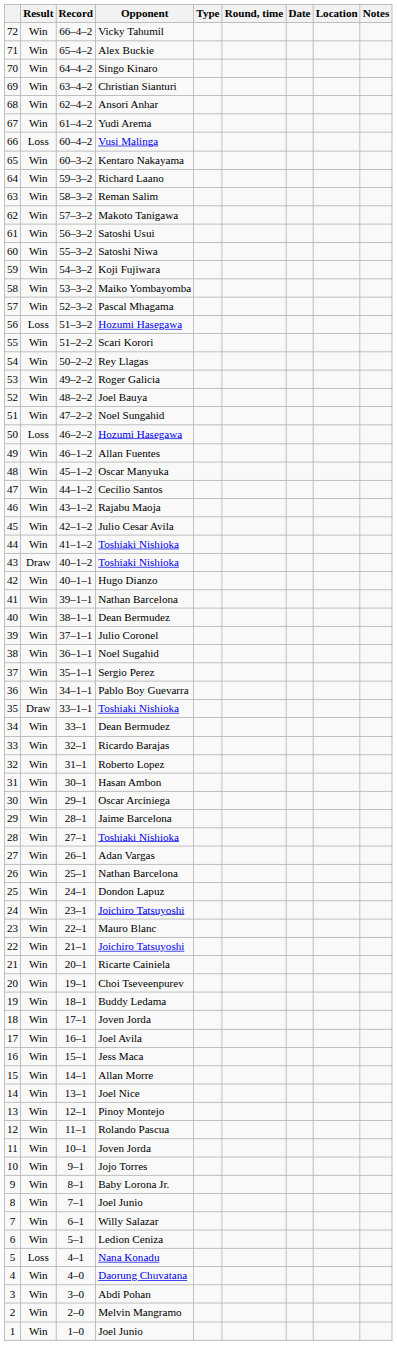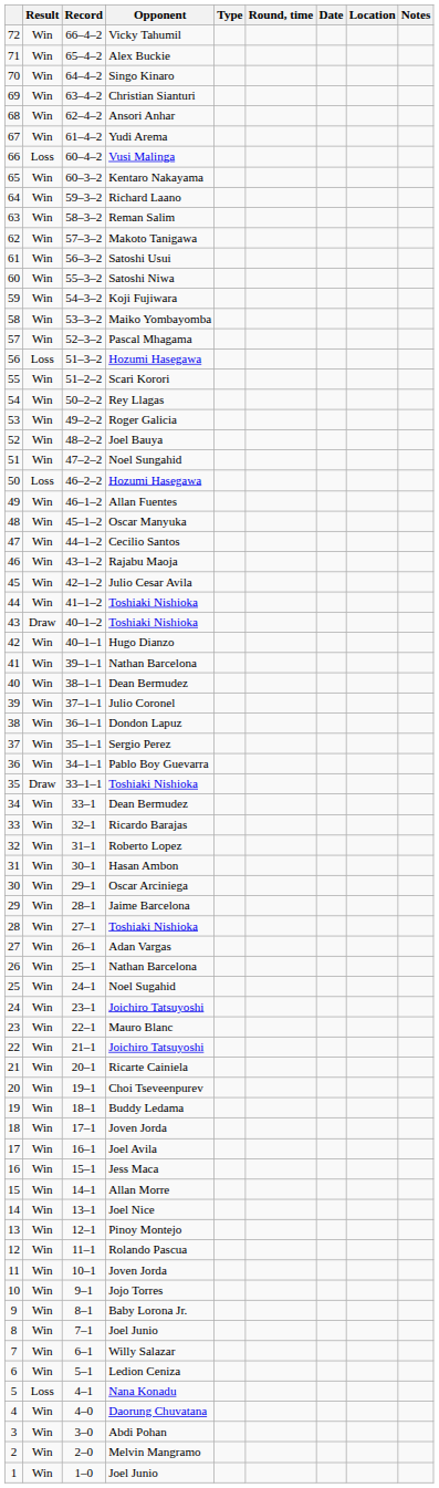38 | Opponent: Noel Sugahid -> Dondon Lapuz
25 | Opponent: Dondon Lapuz -> Noel Sugahid
